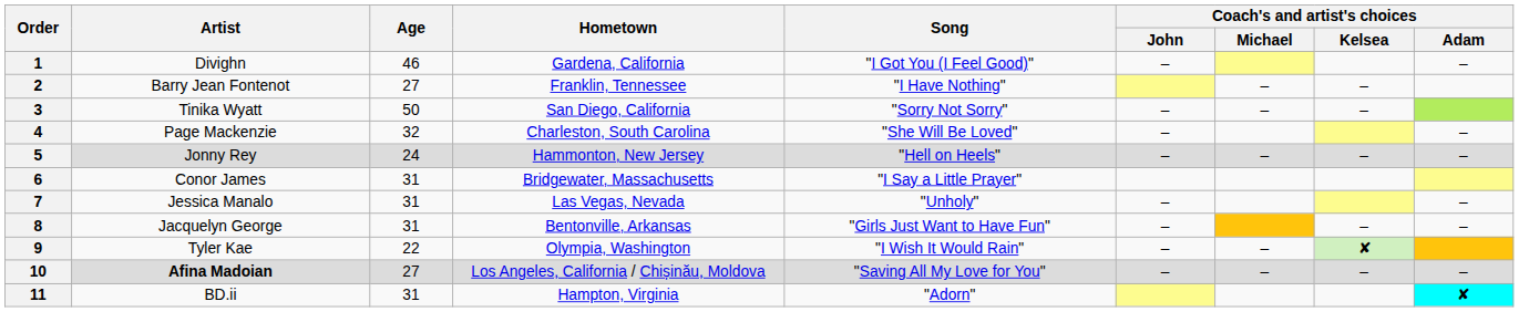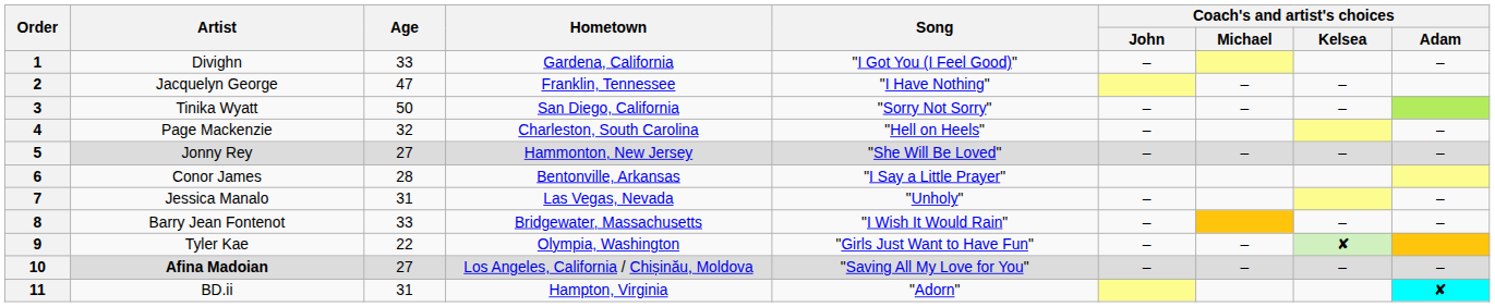1 | Age: 46 -> 33
2 | Artist: Barry Jean Fontenot -> Jacquelyn George
2 | Age: 27 -> 47
4 | Song: "She Will Be Loved" -> "Hell on Heels"
5 | Age: 24 -> 27
5 | Song: "Hell on Heels" -> "She Will Be Loved"
6 | Age: 31 -> 28
6 | Hometown: Bridgewater, Massachusetts -> Bentonville, Arkansas
8 | Artist: Jacquelyn George -> Barry Jean Fontenot
8 | Age: 31 -> 33
8 | Hometown: Bentonville, Arkansas -> Bridgewater, Massachusetts
8 | Song: "Girls Just Want to Have Fun" -> "I Wish It Would Rain"
9 | Song: "I Wish It Would Rain" -> "Girls Just Want to Have Fun"
